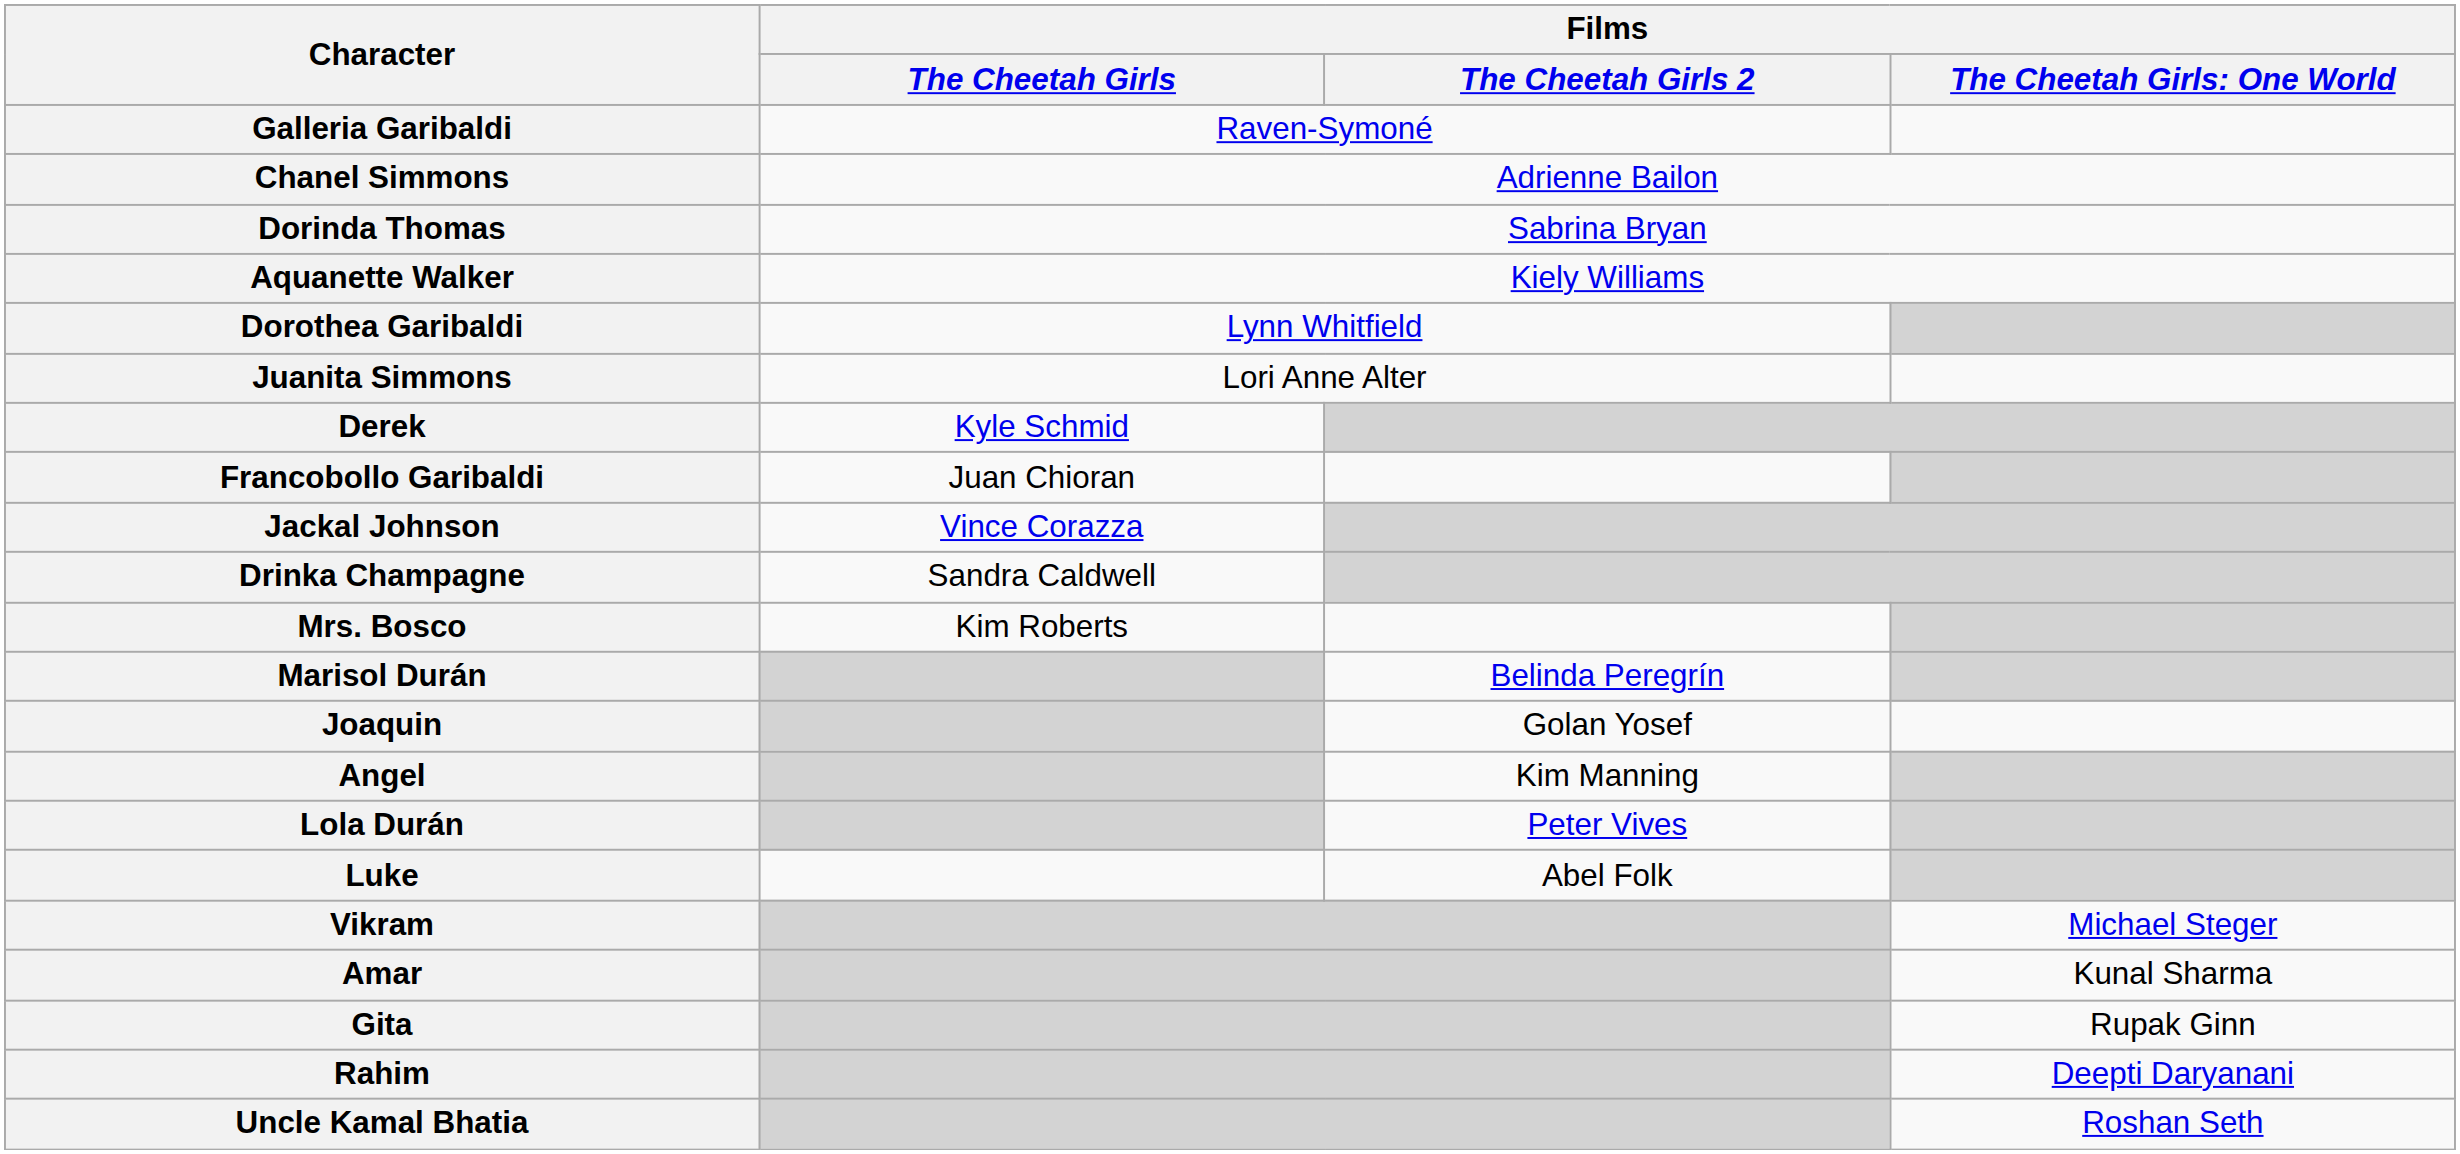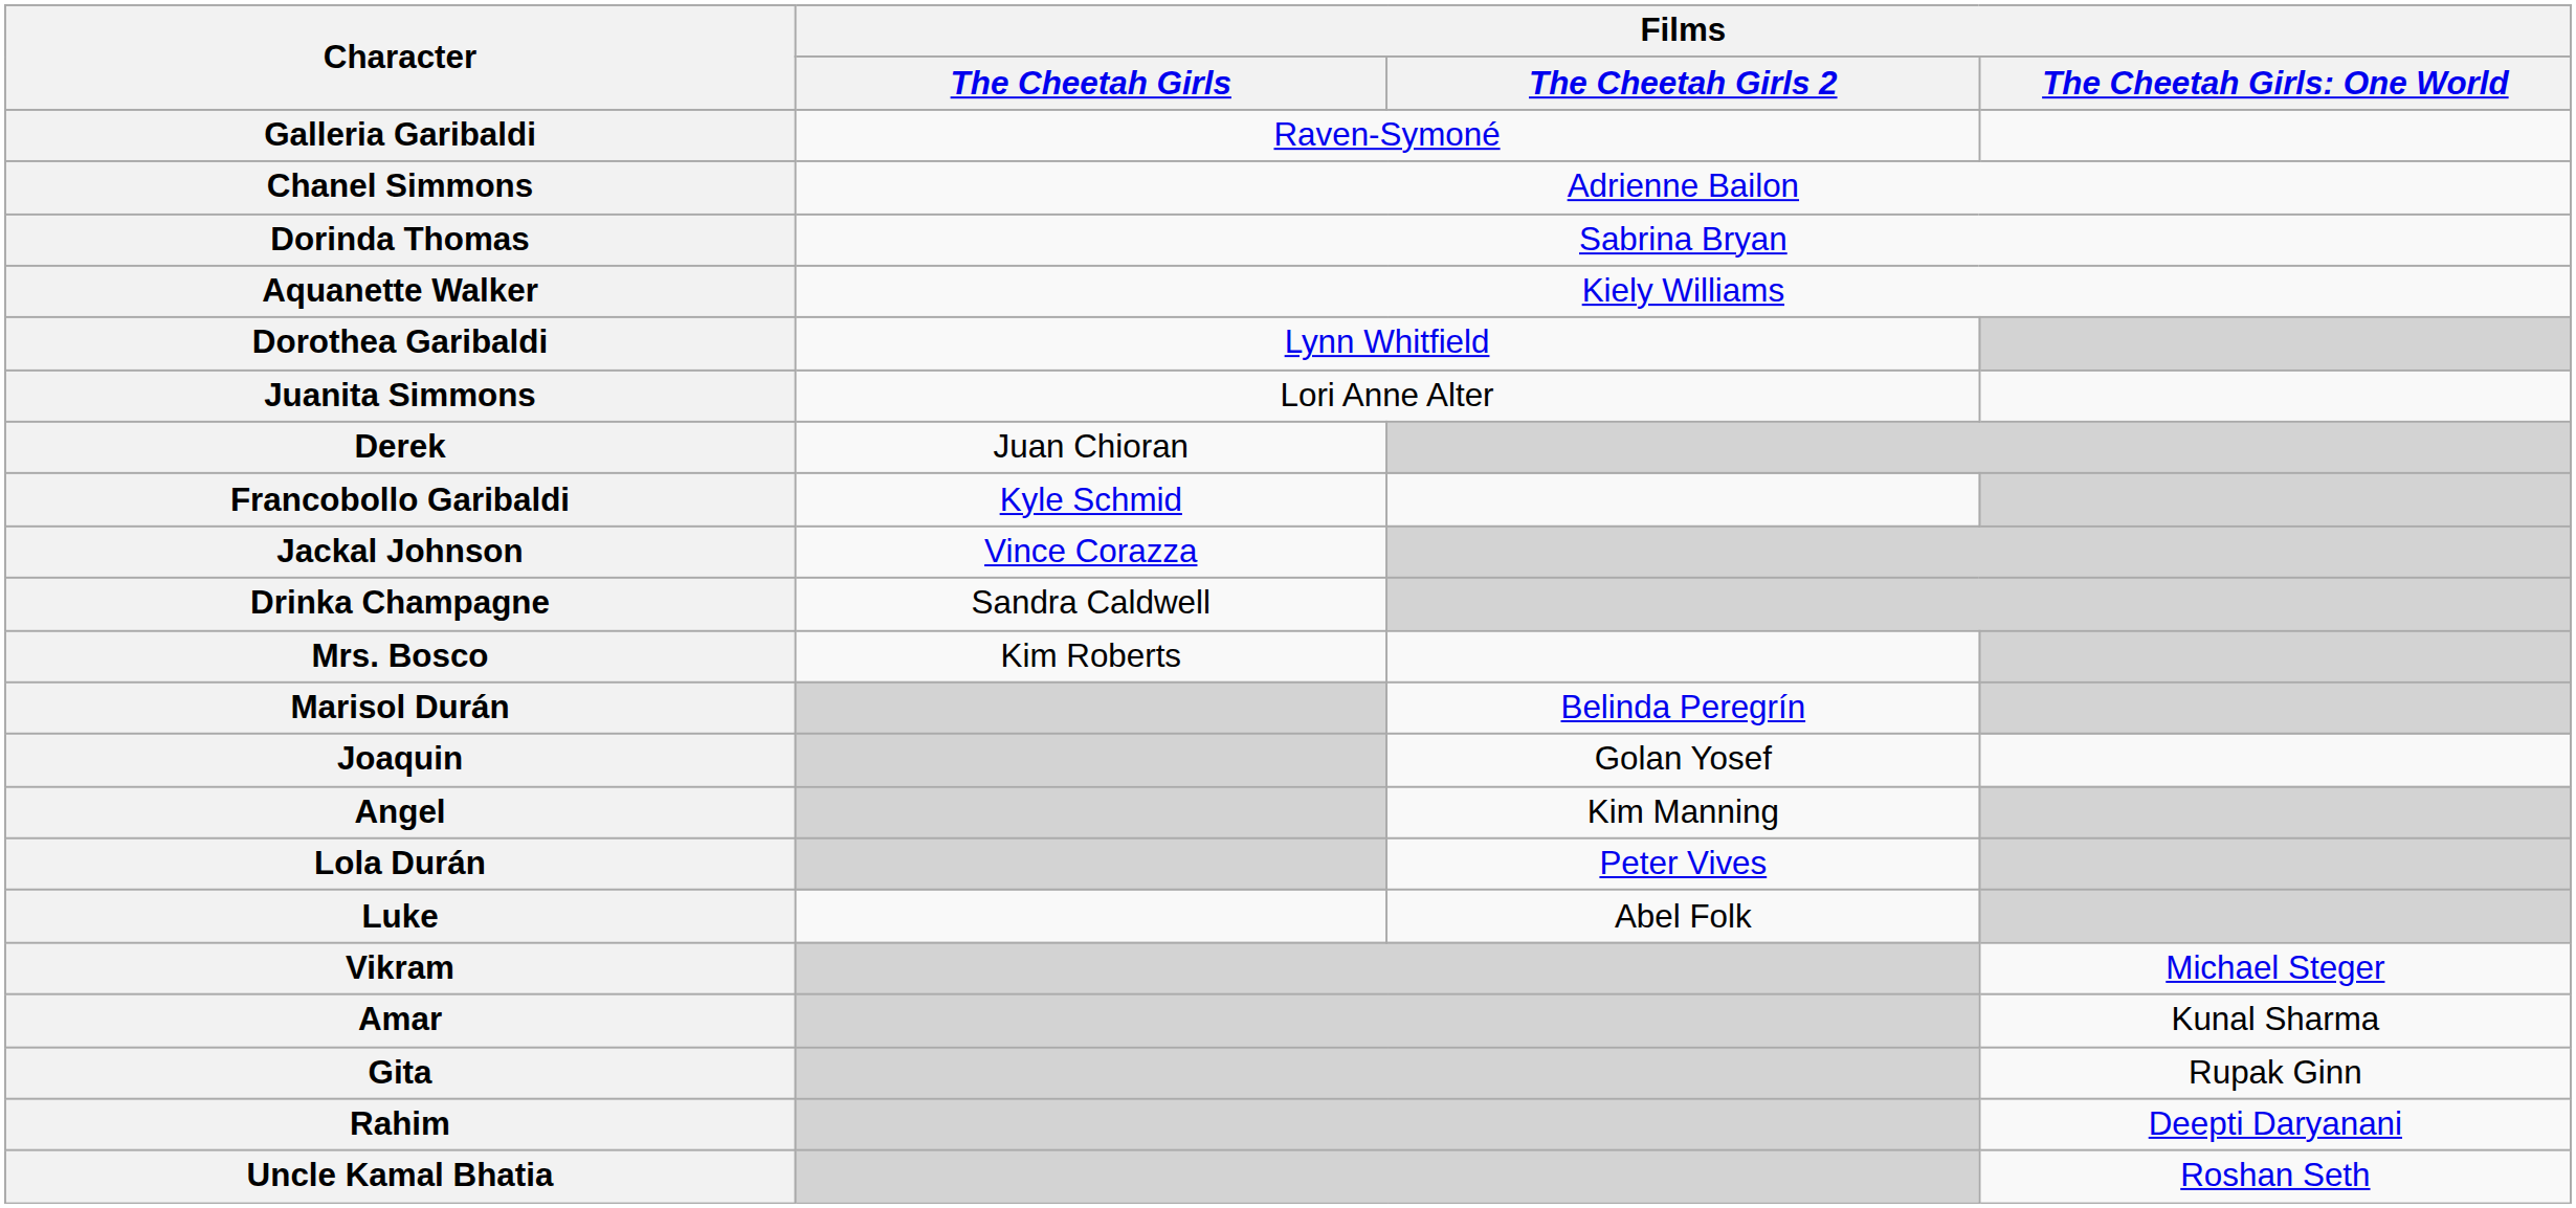Derek | Films / The Cheetah Girls: Kyle Schmid -> Juan Chioran
Francobollo Garibaldi | Films / The Cheetah Girls: Juan Chioran -> Kyle Schmid
